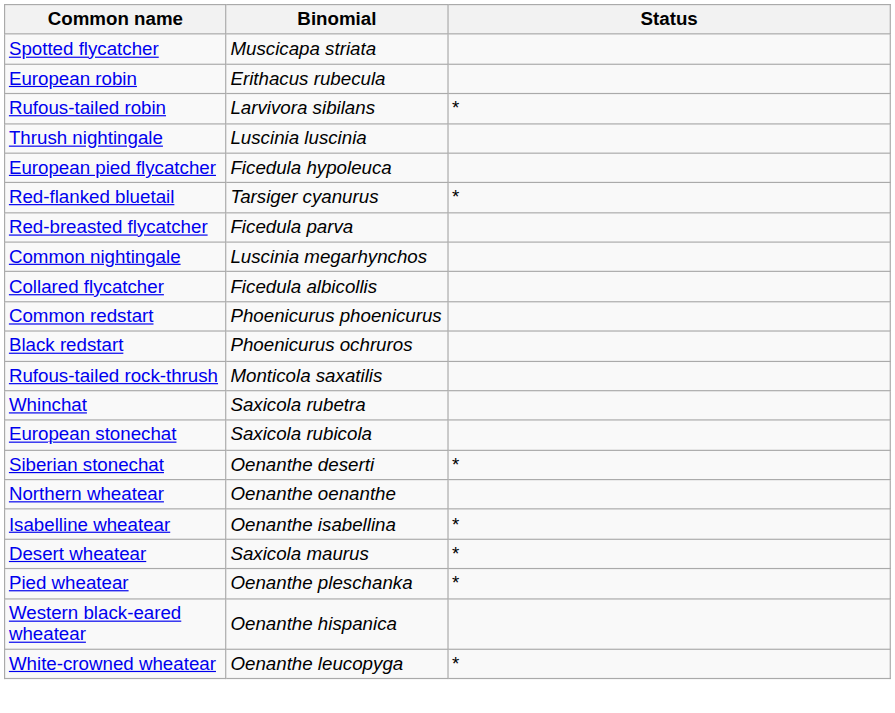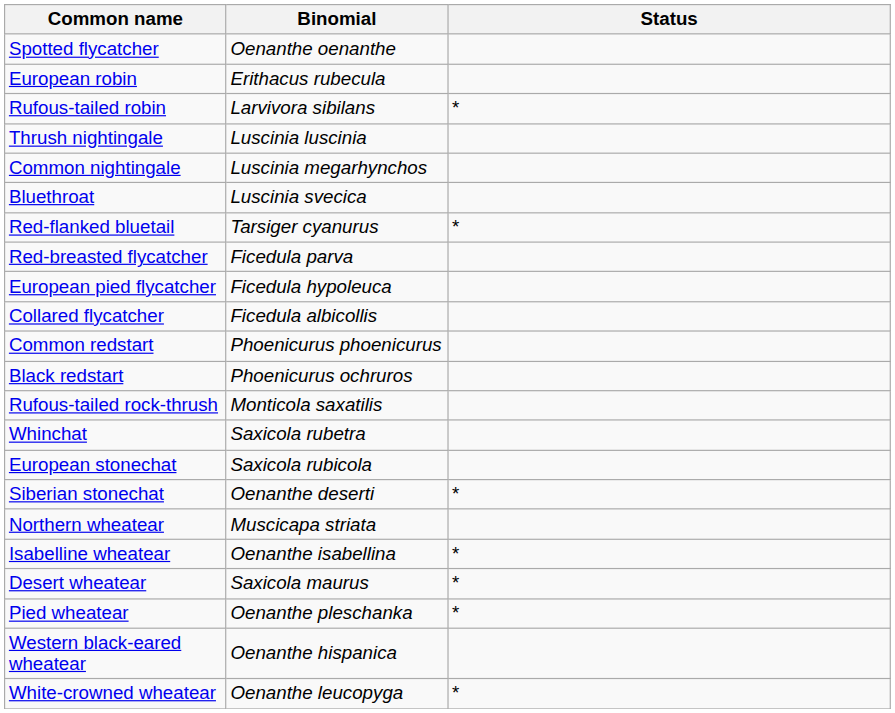Spotted flycatcher | Binomial: Muscicapa striata -> Oenanthe oenanthe
rows swapped: Common nightingale <-> European pied flycatcher
+ row: Bluethroat | Luscinia svecica
Northern wheatear | Binomial: Oenanthe oenanthe -> Muscicapa striata
